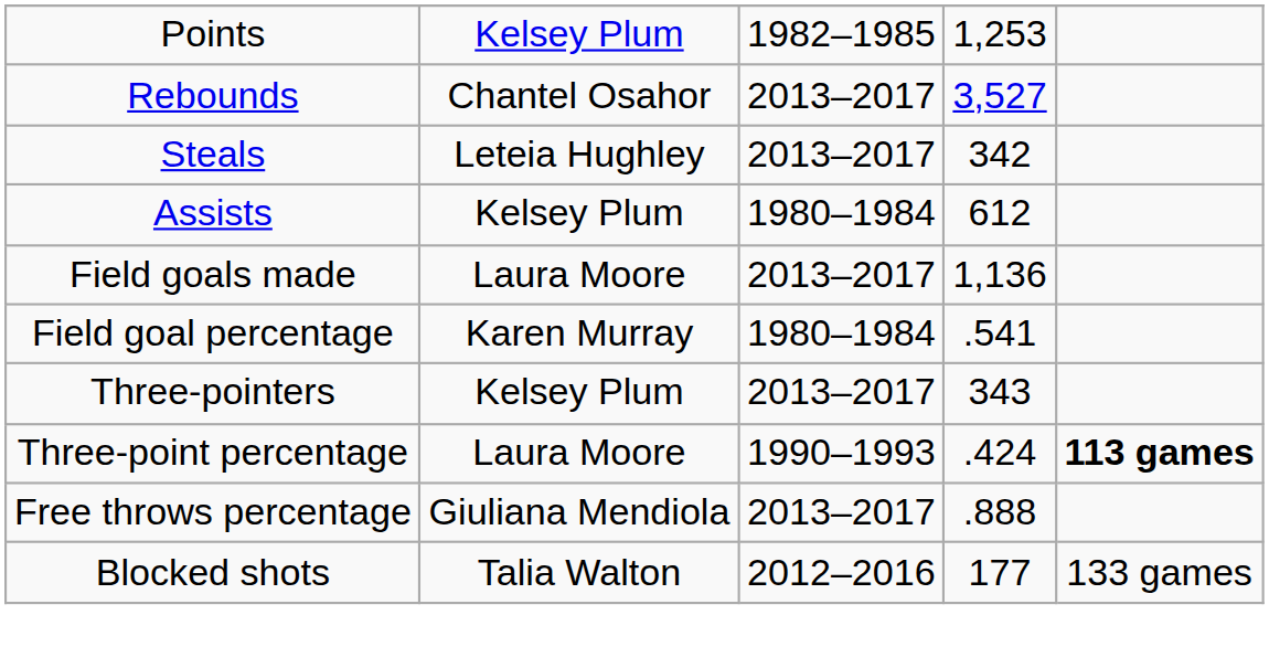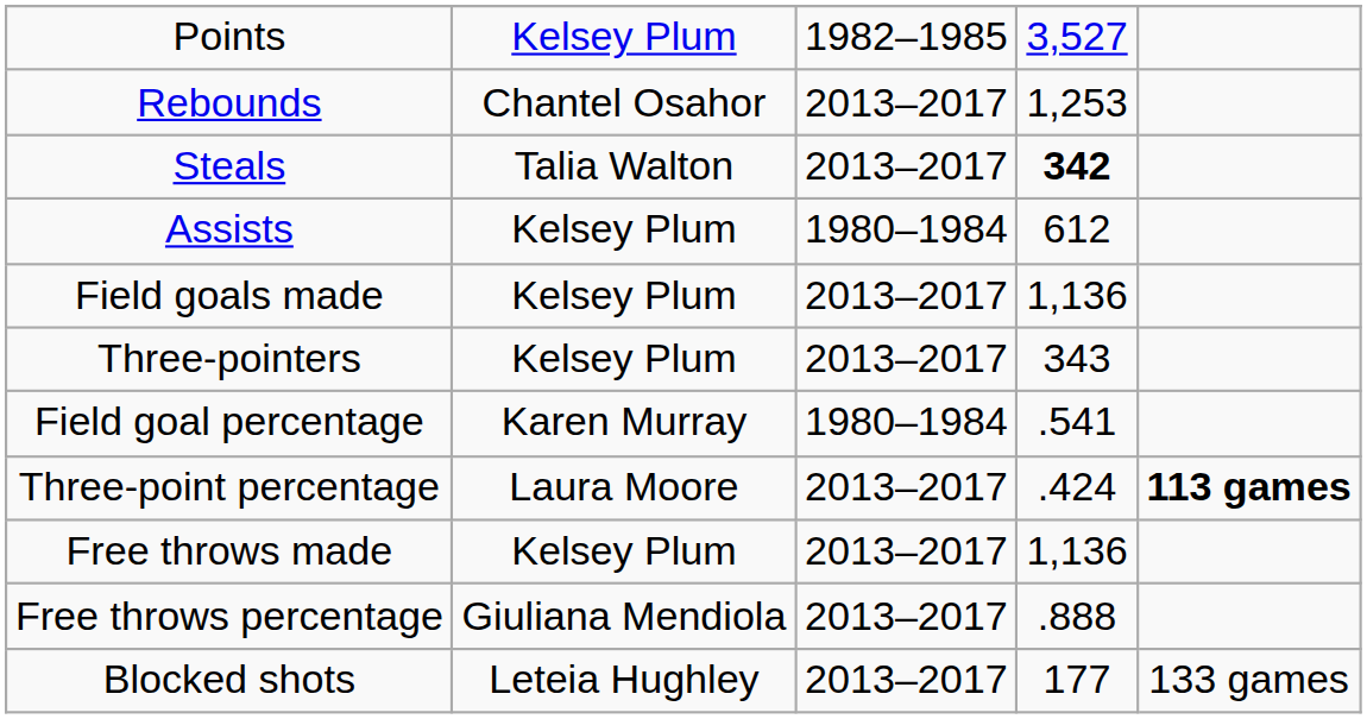Points | column 4: 1,253 -> 3,527
Rebounds | column 4: 3,527 -> 1,253
Steals | column 2: Leteia Hughley -> Talia Walton
Steals | column 4: normal -> bold
Field goals made | column 2: Laura Moore -> Kelsey Plum
rows swapped: Field goal percentage <-> Three-pointers
Three-point percentage | column 3: 1990–1993 -> 2013–2017
+ row: Free throws made | Kelsey Plum | 2013–2017 | 1,136
Blocked shots | column 2: Talia Walton -> Leteia Hughley
Blocked shots | column 3: 2012–2016 -> 2013–2017
